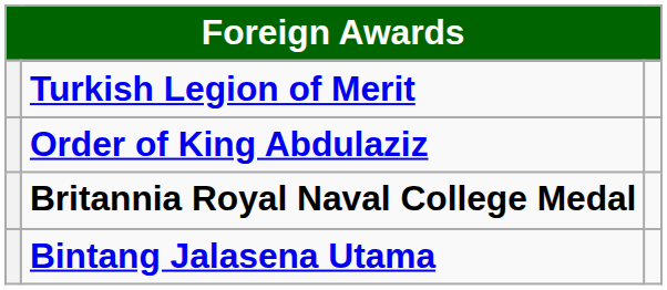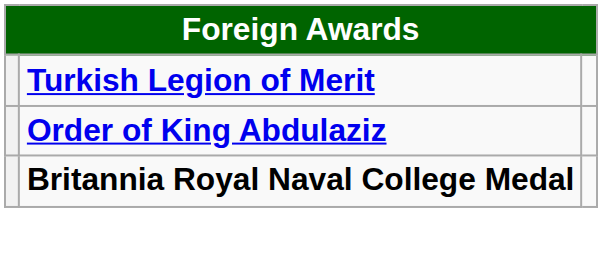- row: Bintang Jalasena Utama
